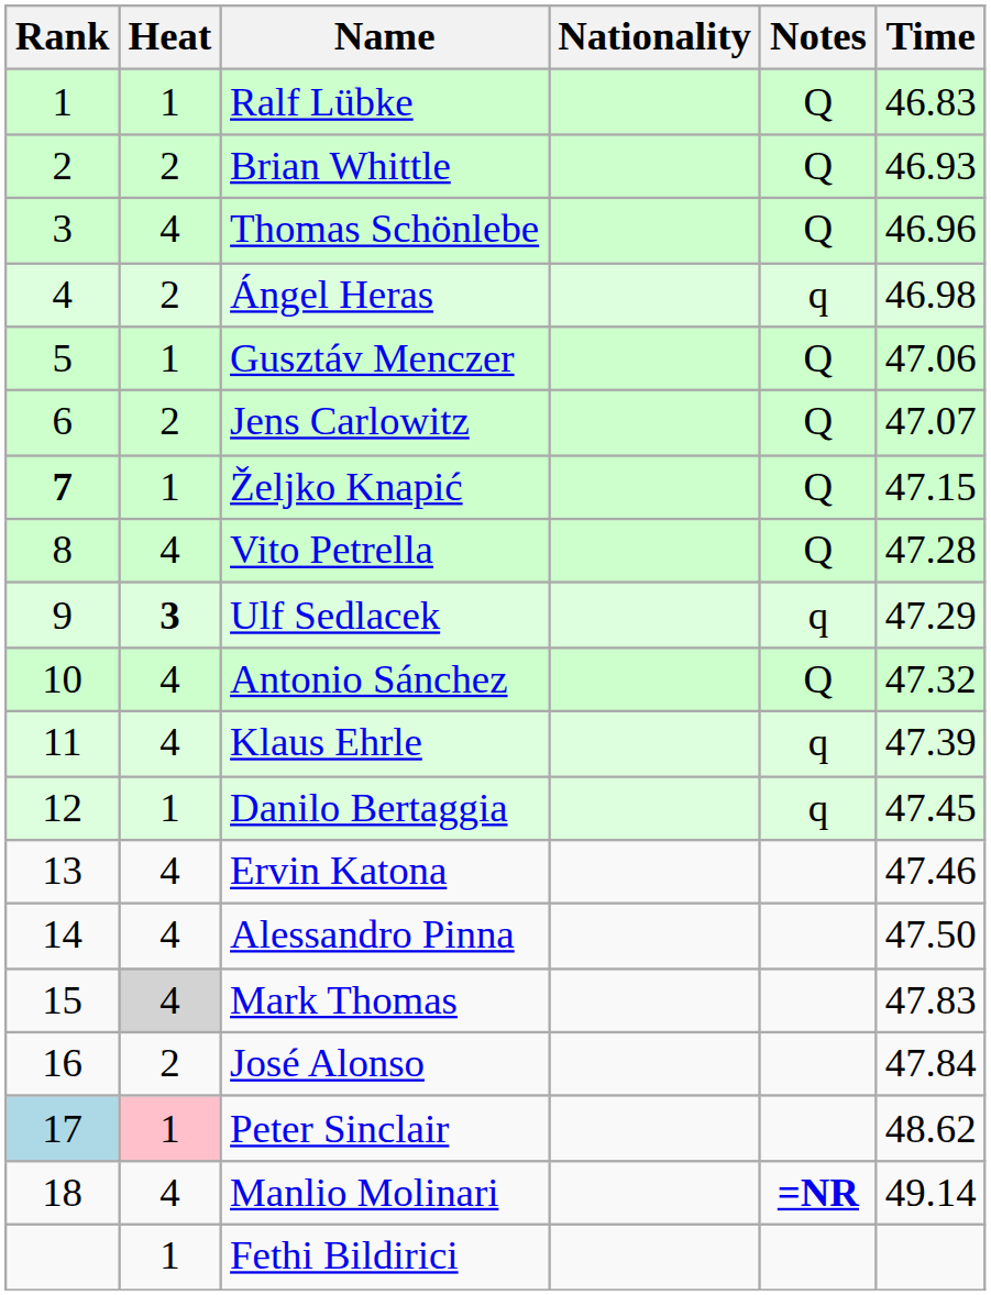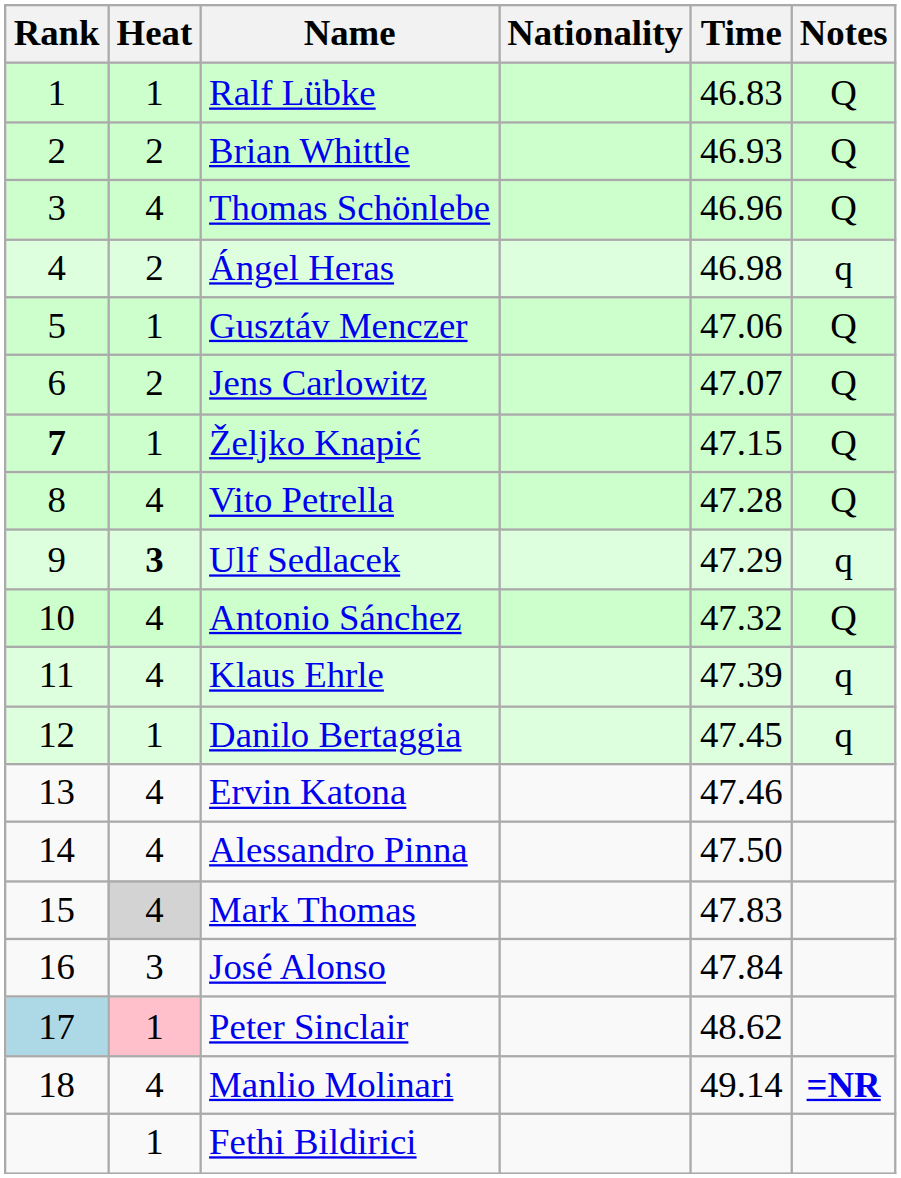columns swapped: Time <-> Notes
José Alonso | Heat: 2 -> 3
